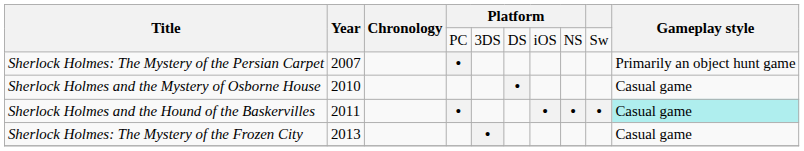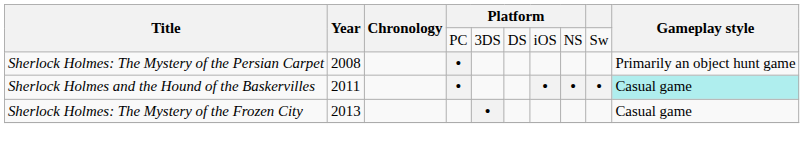Sherlock Holmes: The Mystery of the Persian Carpet | Year: 2007 -> 2008
- row: Sherlock Holmes and the Mystery of Osborne House | 2010 | • | Casual game
